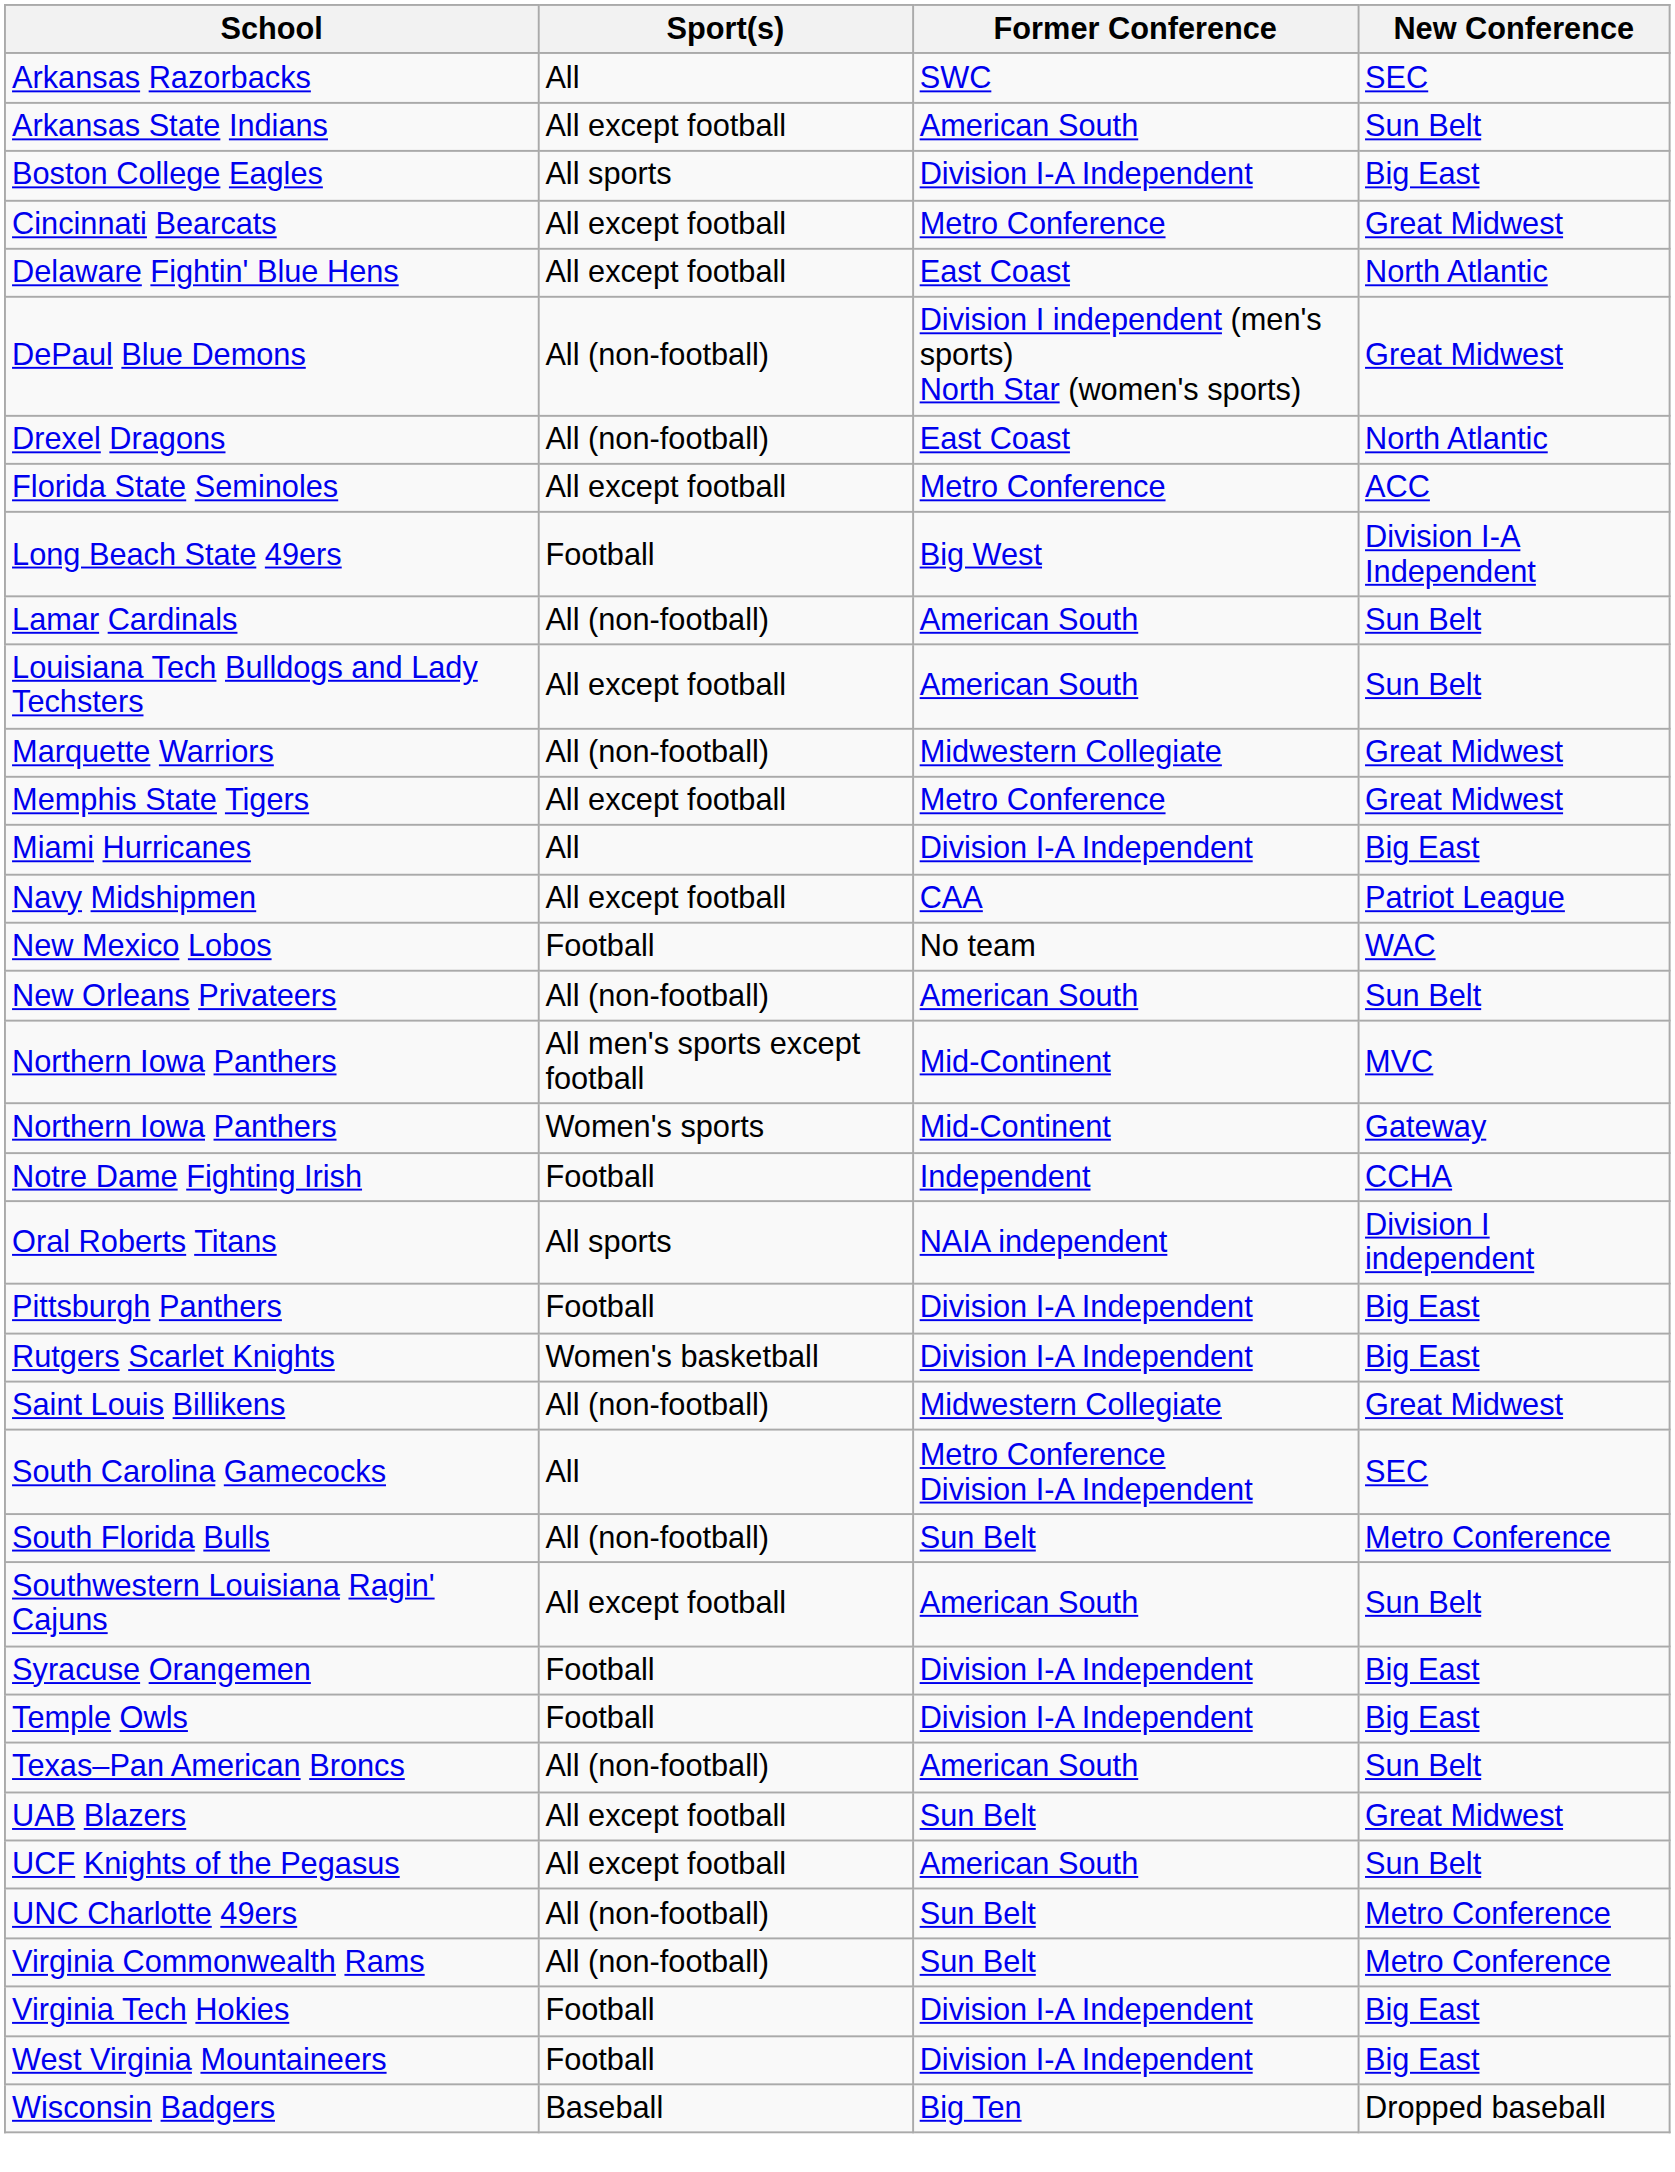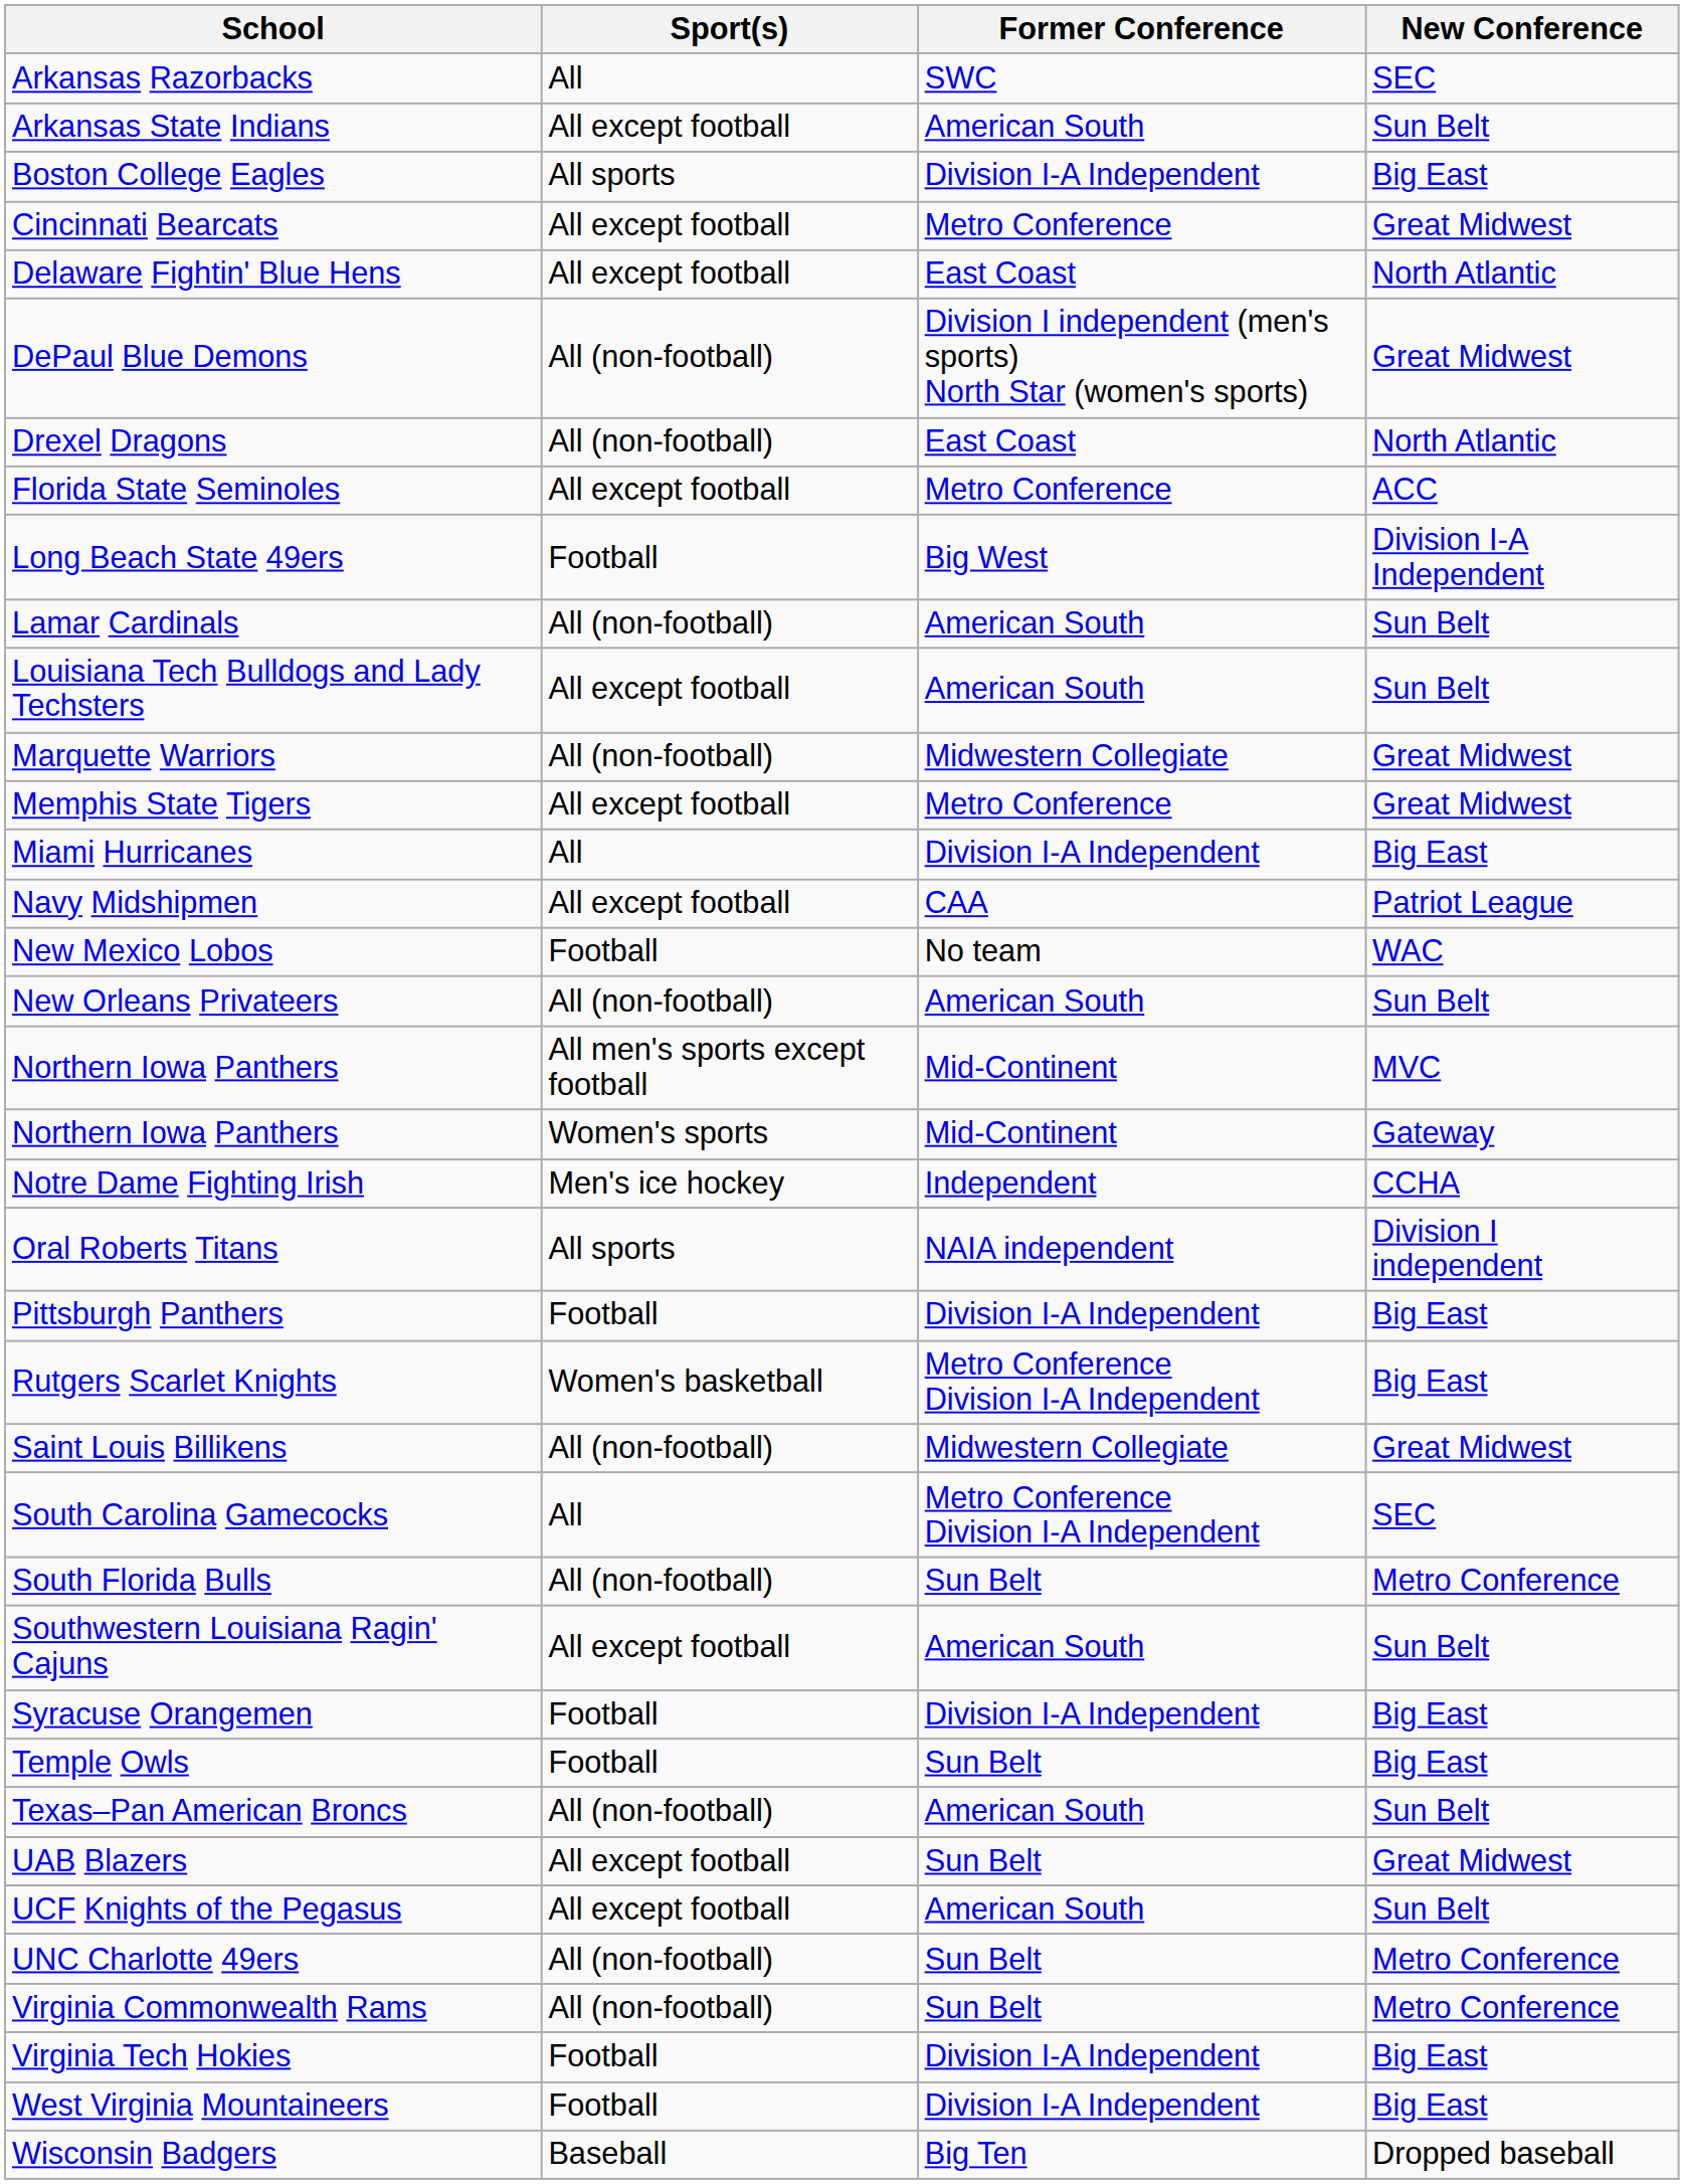Notre Dame Fighting Irish | Sport(s): Football -> Men's ice hockey
Rutgers Scarlet Knights | Former Conference: Division I-A Independent -> Metro Conference Division I-A Independent
Temple Owls | Former Conference: Division I-A Independent -> Sun Belt
